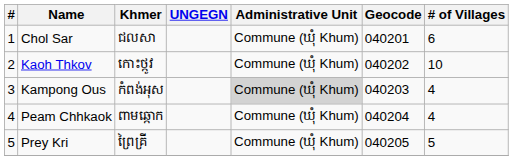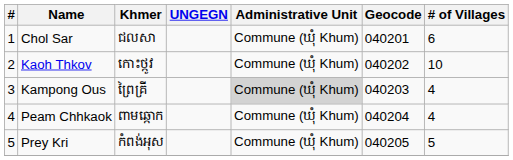Kampong Ous | Khmer: កំពង់អុស -> ព្រៃគ្រី
Prey Kri | Khmer: ព្រៃគ្រី -> កំពង់អុស
